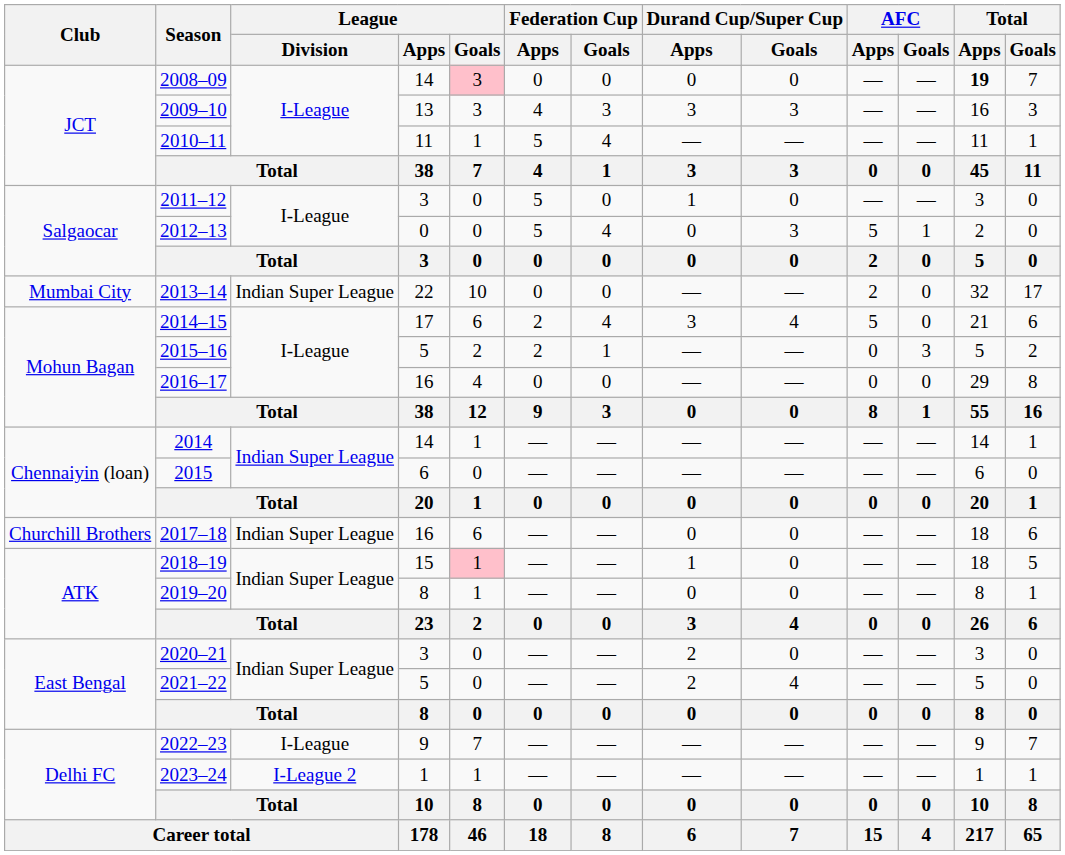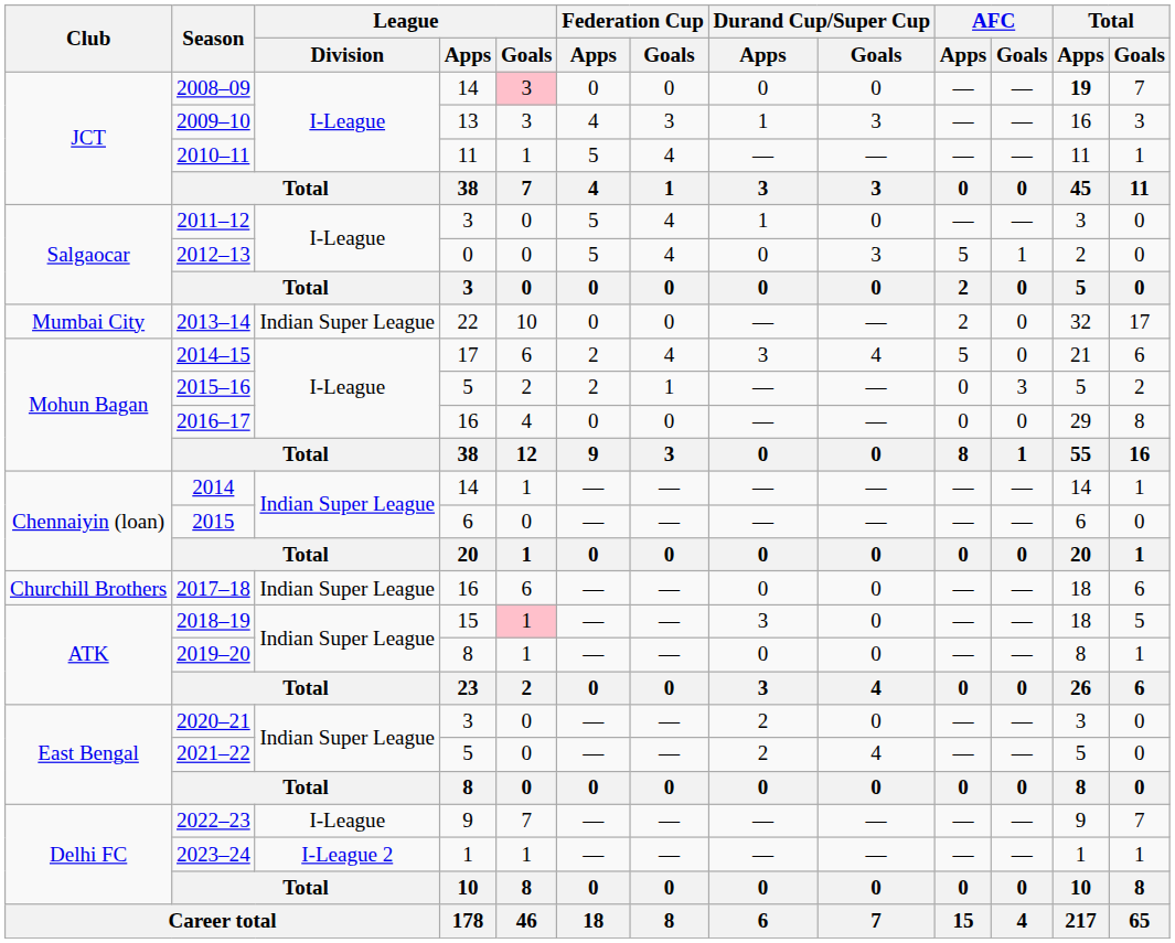2009–10 | Durand Cup/Super Cup / Apps: 3 -> 1
2011–12 | Federation Cup / Goals: 0 -> 4
2018–19 | Durand Cup/Super Cup / Apps: 1 -> 3
